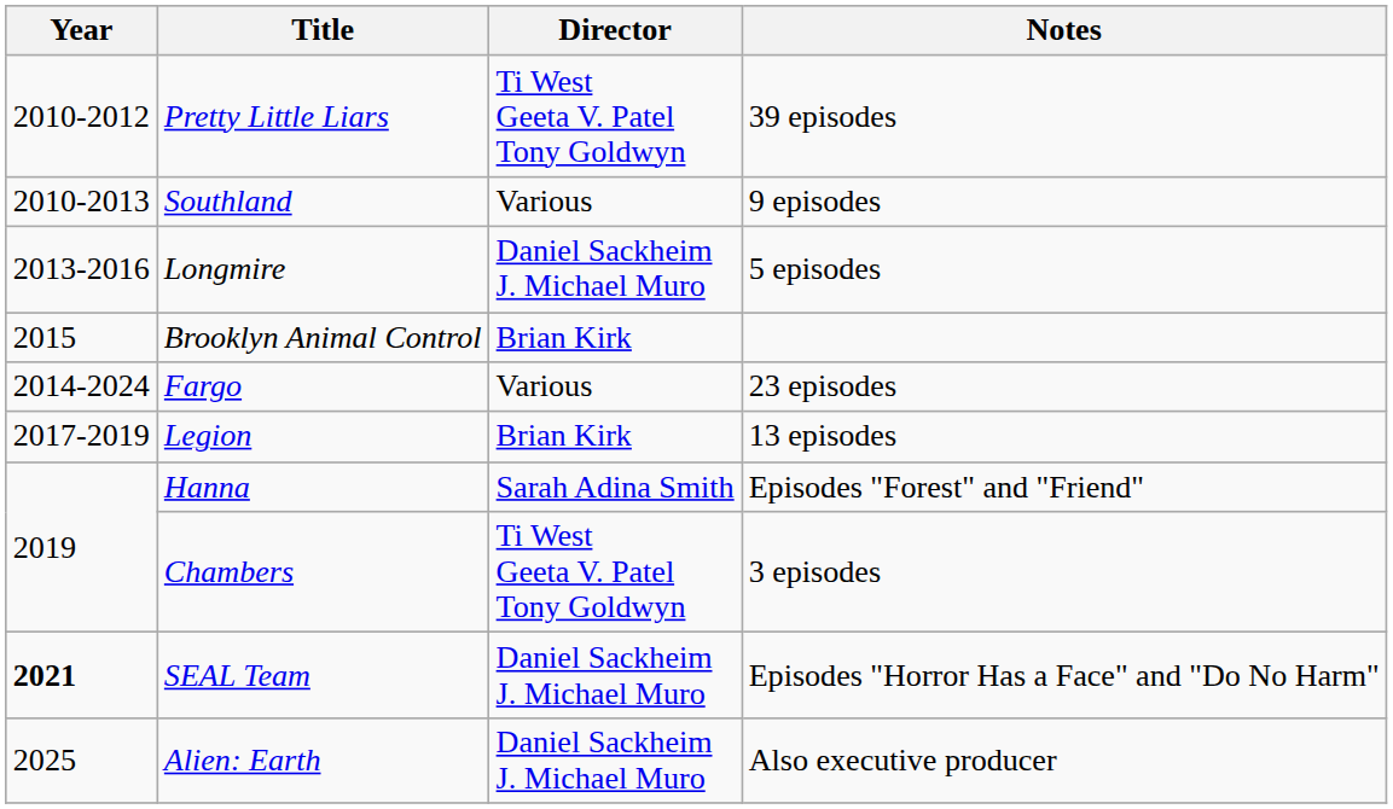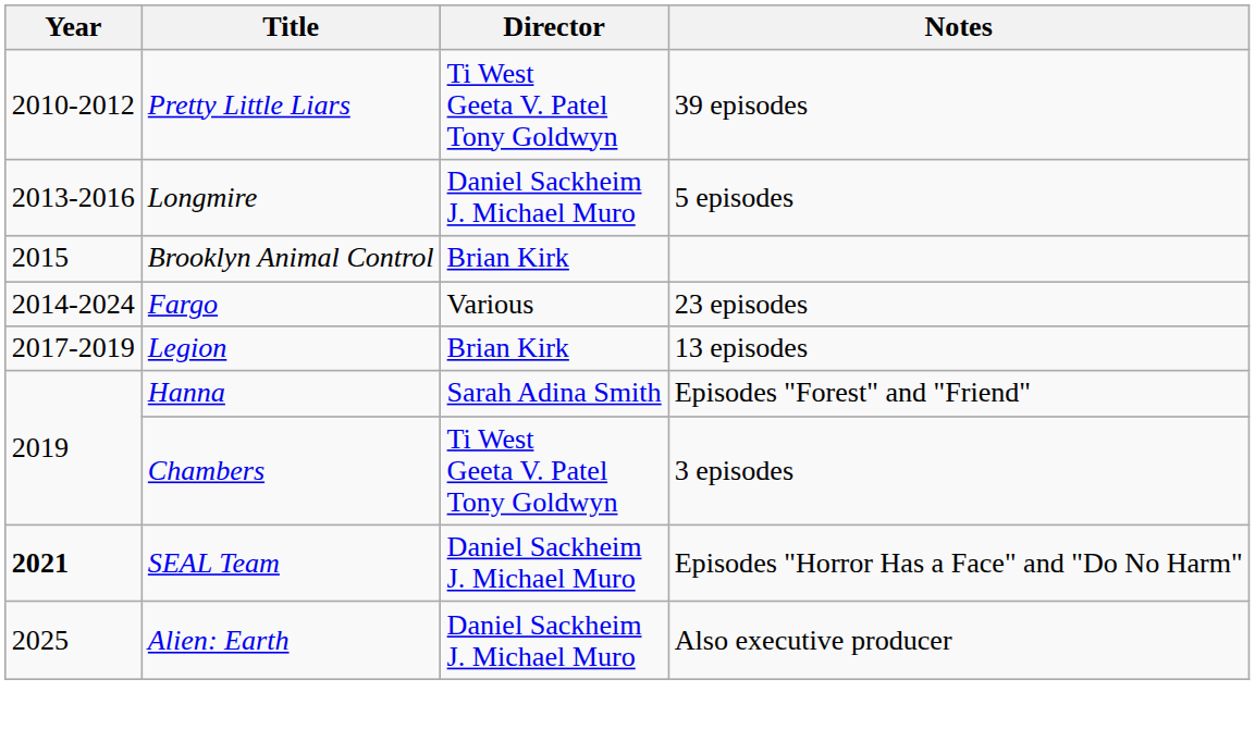- row: 2010-2013 | Southland | Various | 9 episodes
